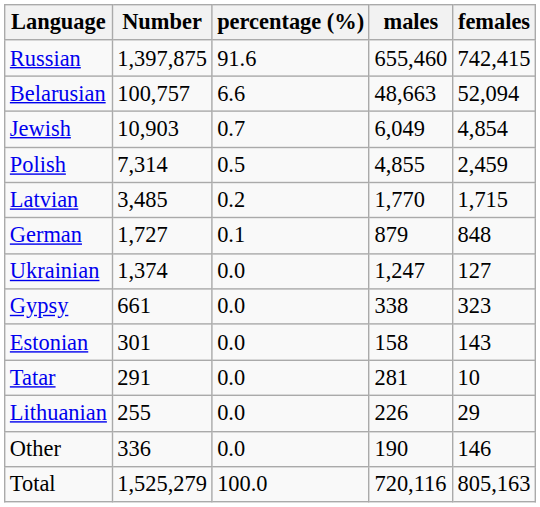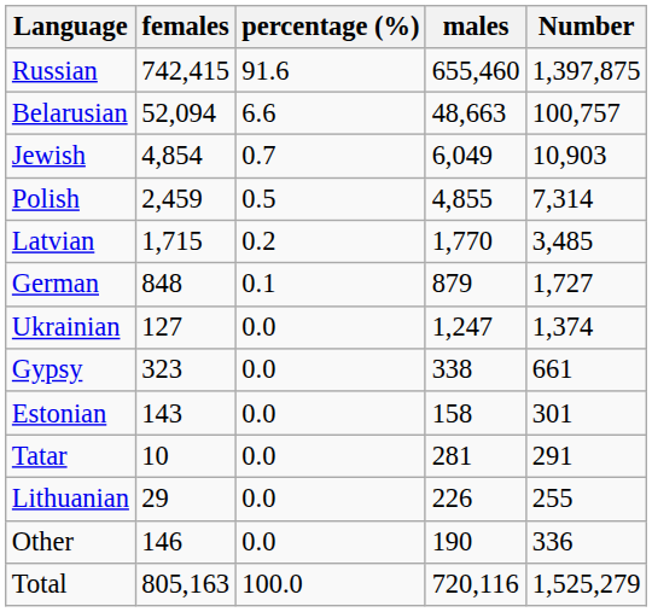columns swapped: Number <-> females
